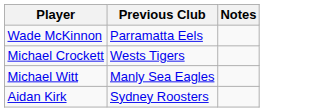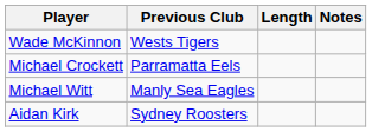+ column: Length
Wade McKinnon | Previous Club: Parramatta Eels -> Wests Tigers
Michael Crockett | Previous Club: Wests Tigers -> Parramatta Eels
